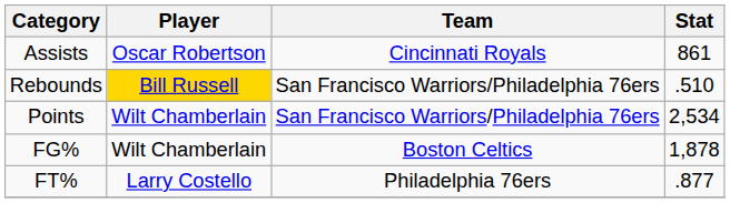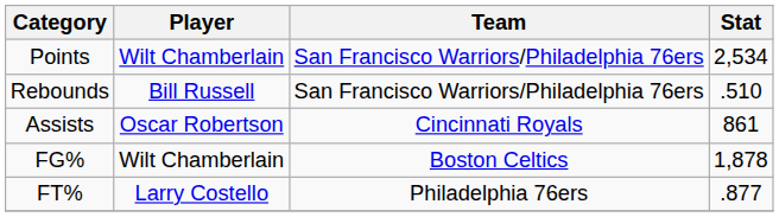rows swapped: Points <-> Assists
Rebounds | Player: gold background -> no background
